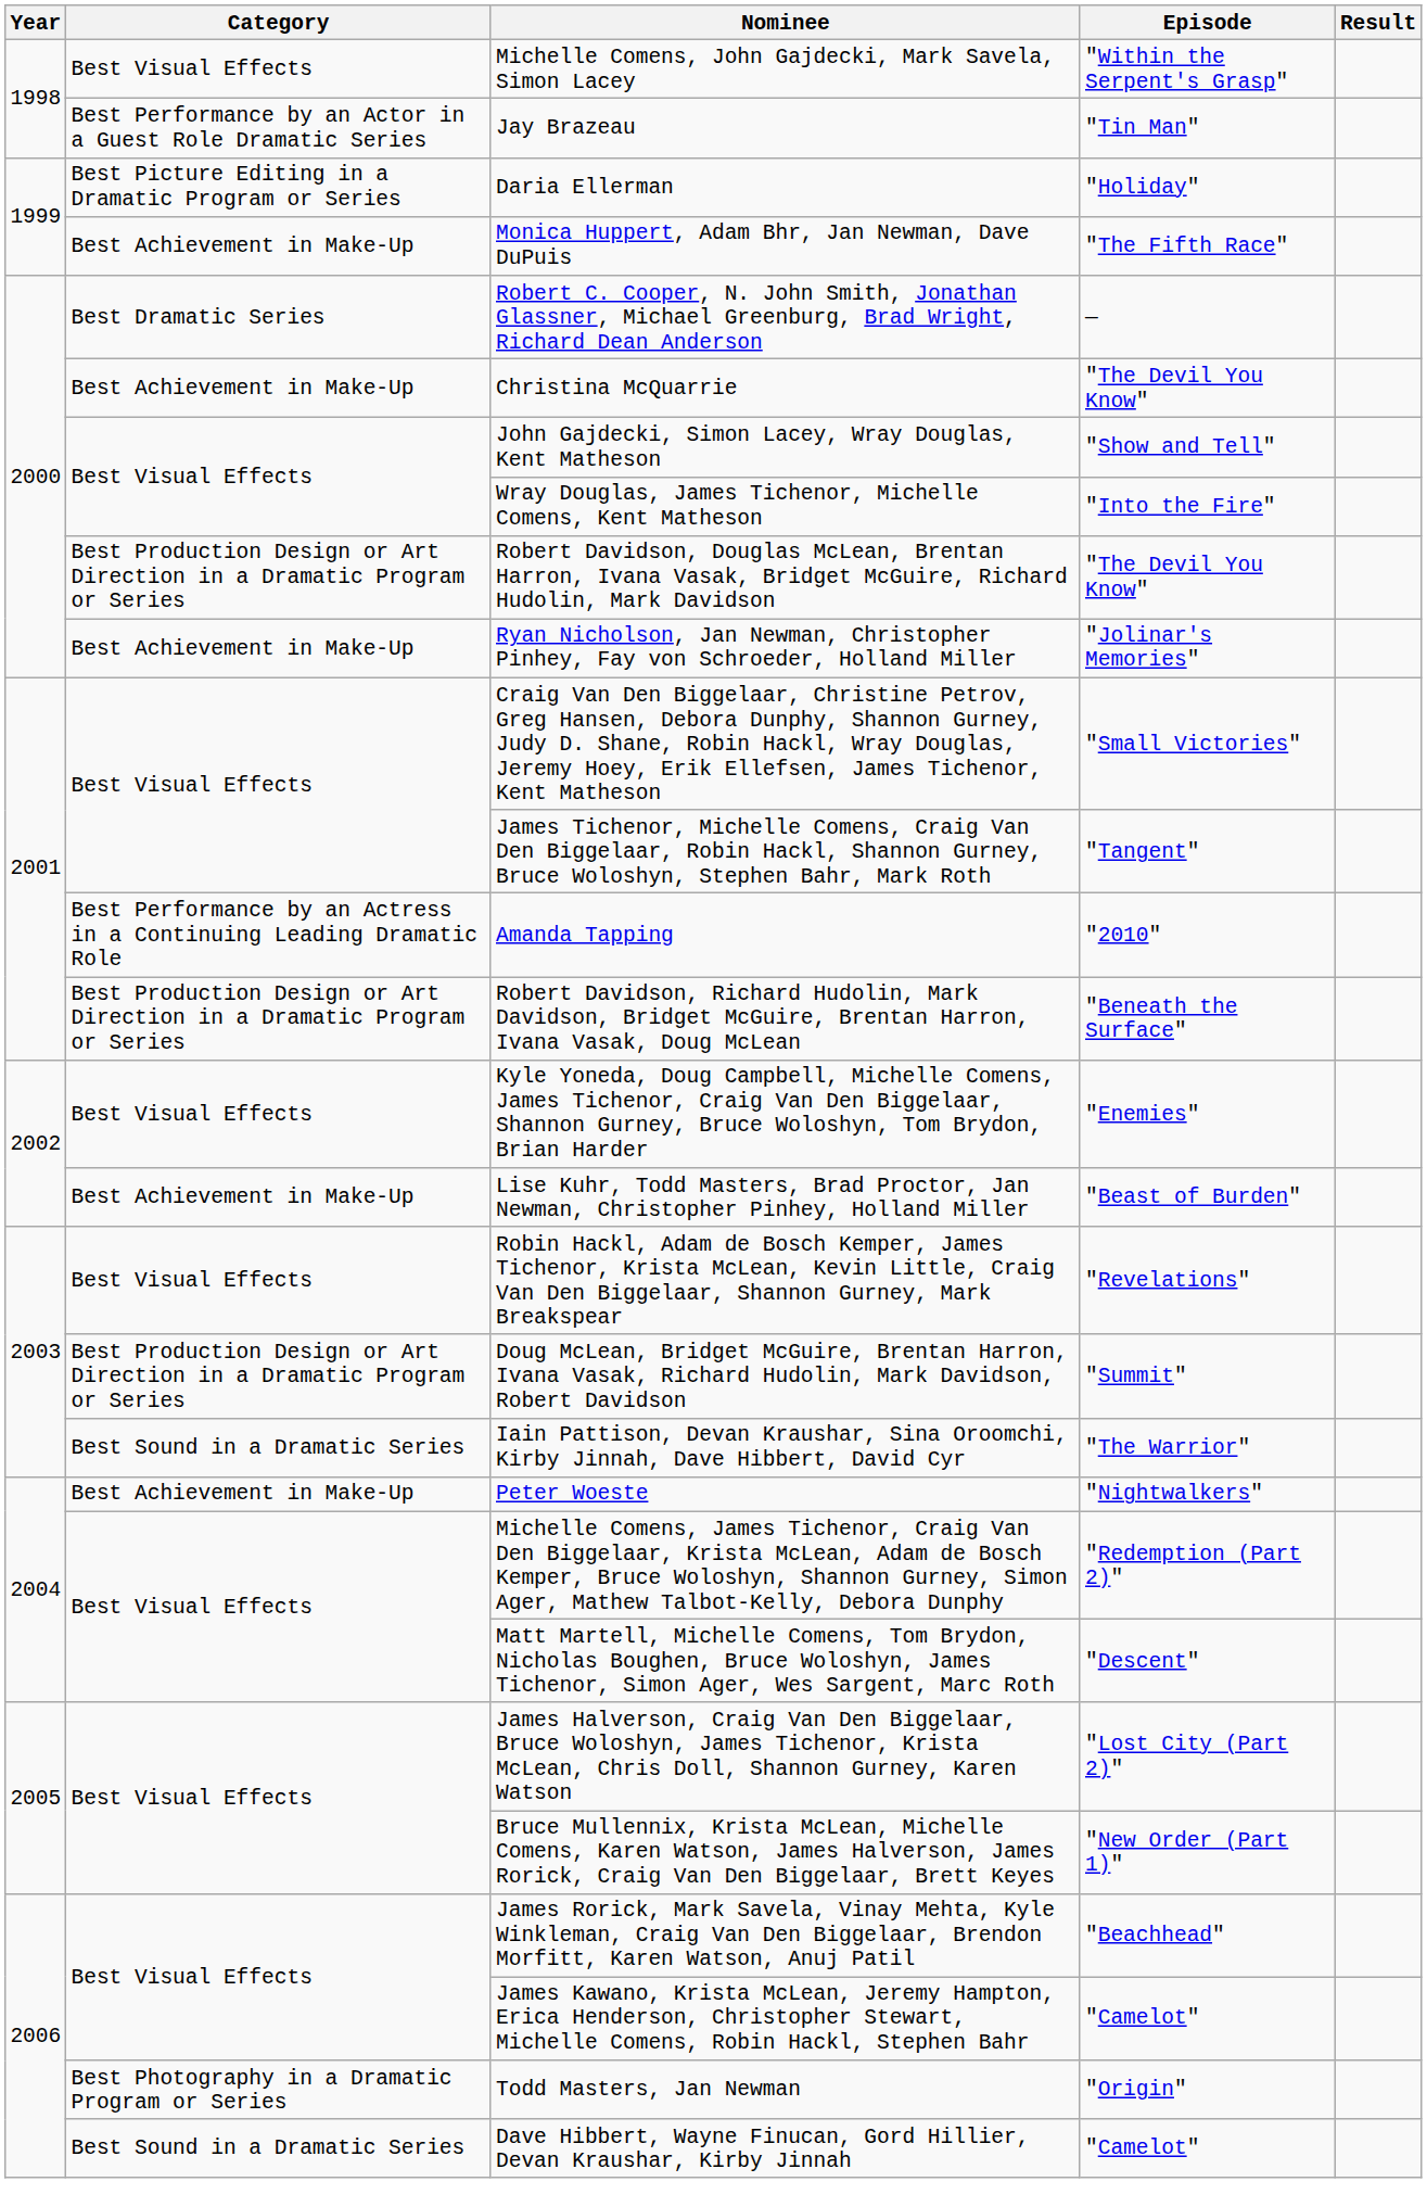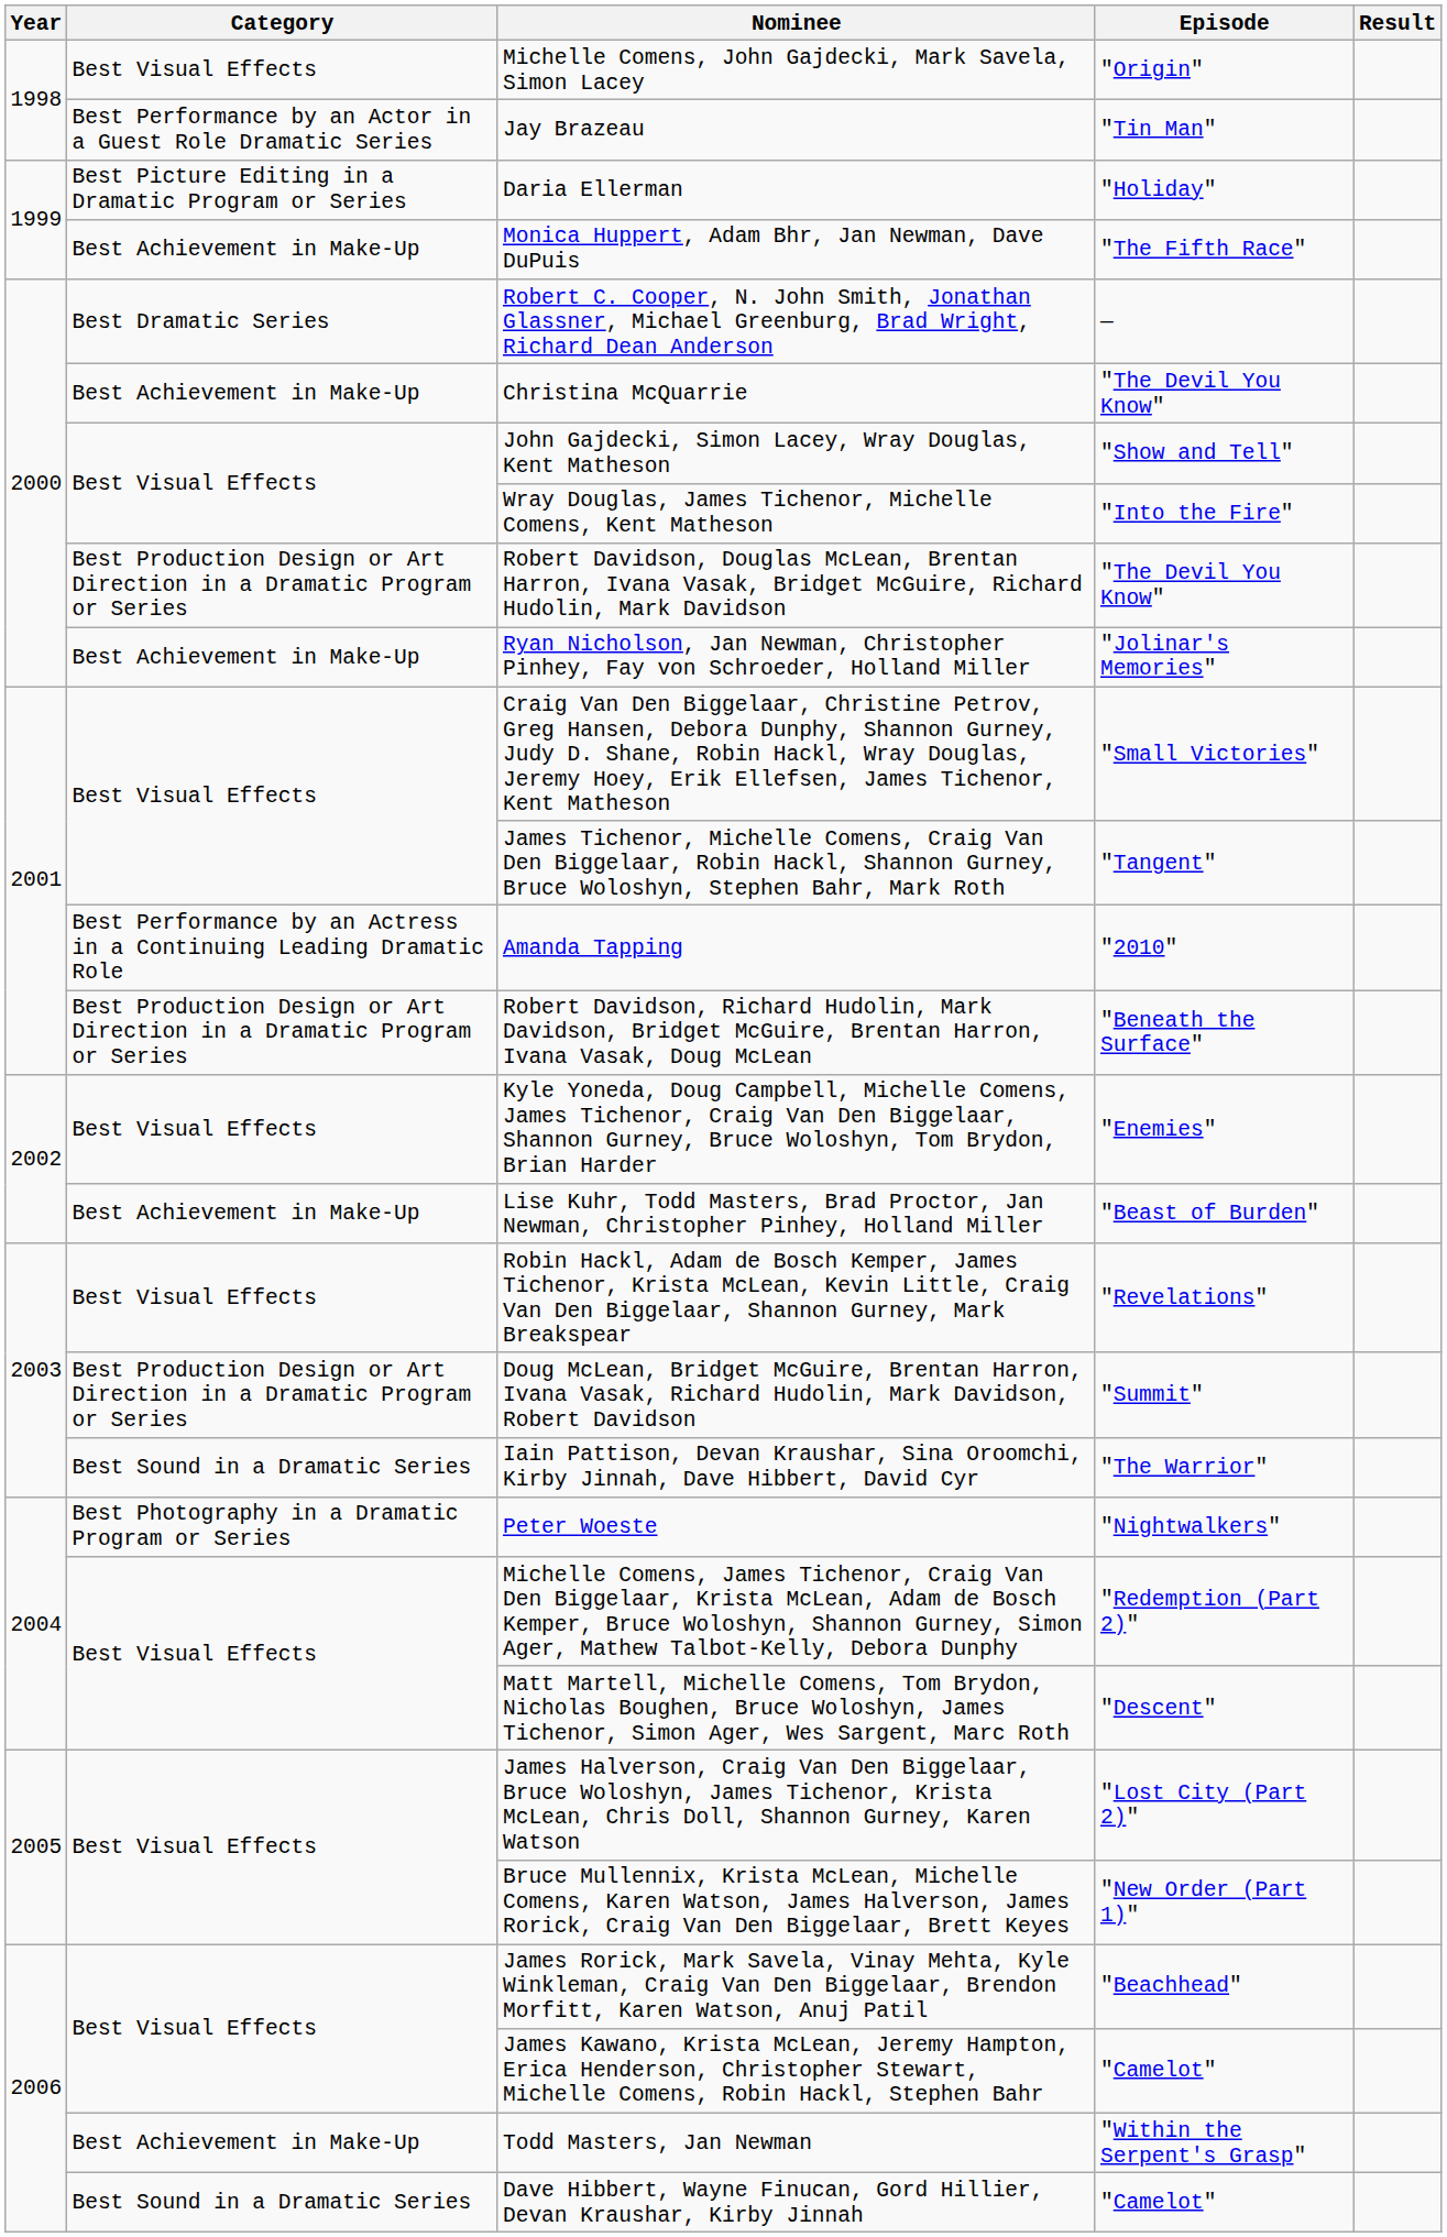Michelle Comens, John Gajdecki, Mark Savela, Simon Lacey | Episode: "Within the Serpent's Grasp" -> "Origin"
Peter Woeste | Category: Best Achievement in Make-Up -> Best Photography in a Dramatic Program or Series
Todd Masters, Jan Newman | Category: Best Photography in a Dramatic Program or Series -> Best Achievement in Make-Up
Todd Masters, Jan Newman | Episode: "Origin" -> "Within the Serpent's Grasp"
